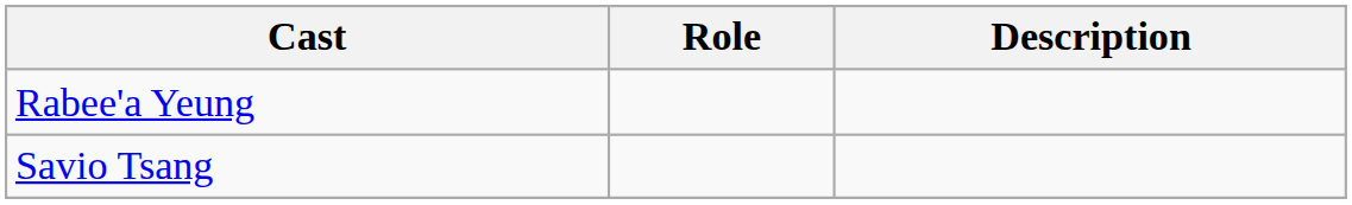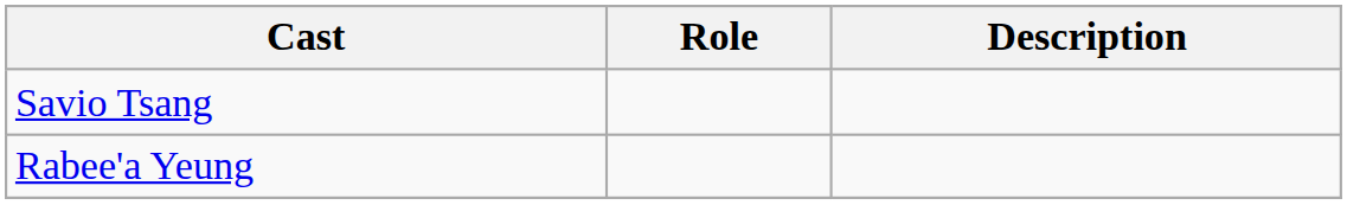rows swapped: Savio Tsang <-> Rabee'a Yeung
